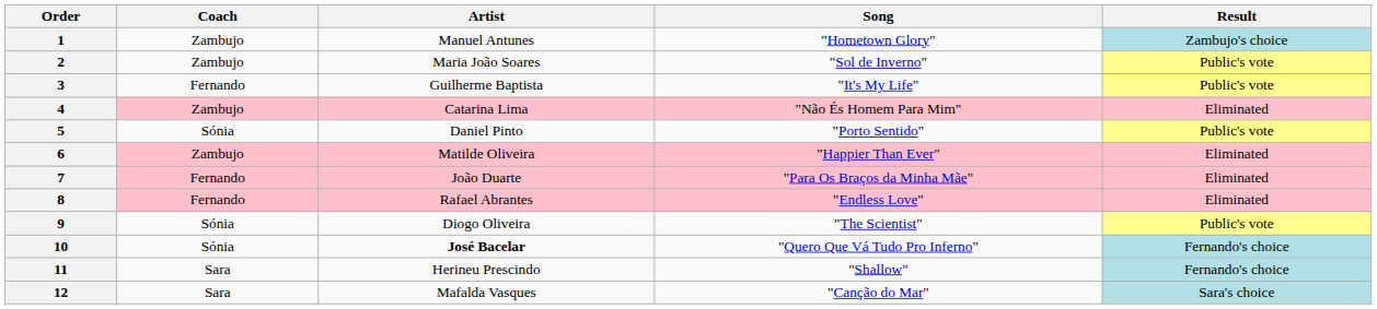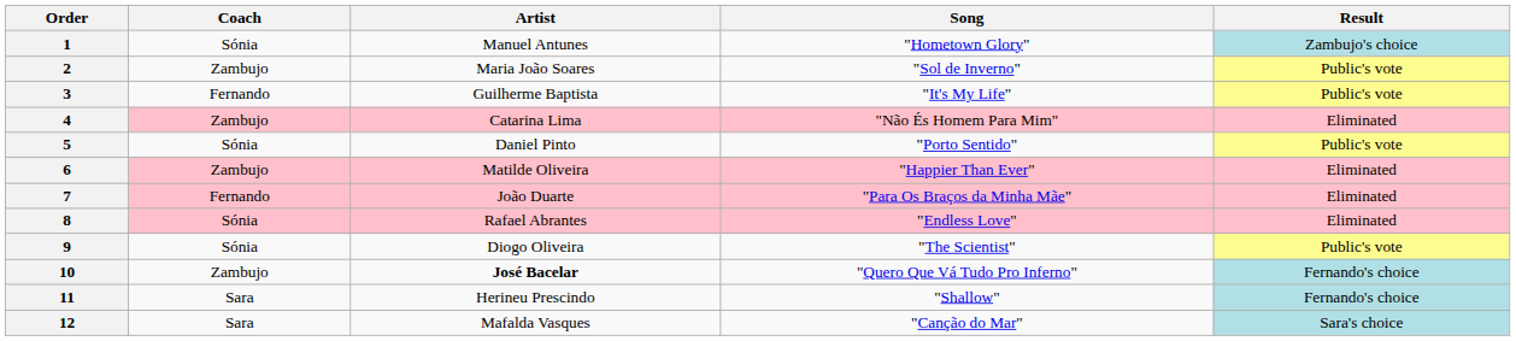1 | Coach: Zambujo -> Sónia
8 | Coach: Fernando -> Sónia
10 | Coach: Sónia -> Zambujo
